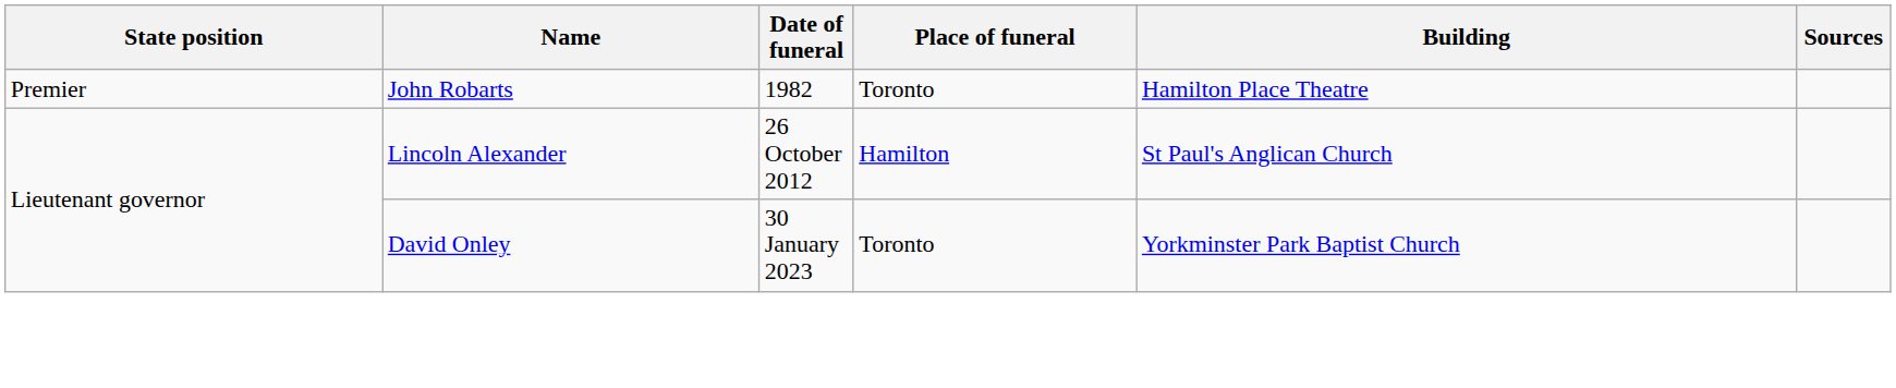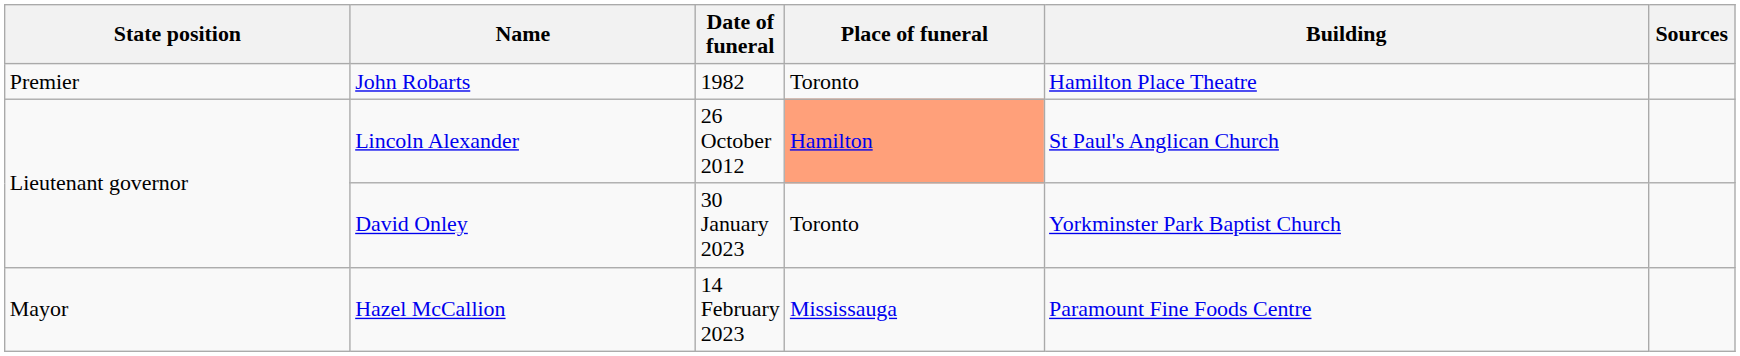Lincoln Alexander | Place of funeral: no background -> lightsalmon background
+ row: Mayor | Hazel McCallion | 14 February 2023 | Mississauga | Paramount Fine Foods Centre
